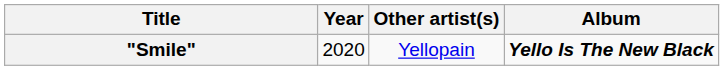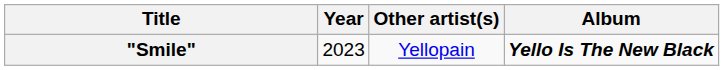"Smile" | Year: 2020 -> 2023
